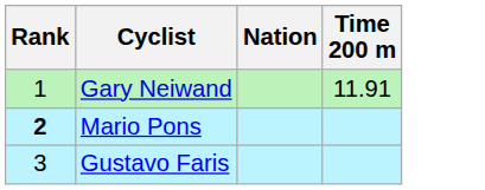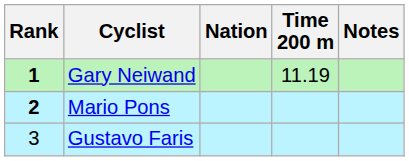+ column: Notes
Gary Neiwand | Rank: normal -> bold
Gary Neiwand | Time 200 m: 11.91 -> 11.19
